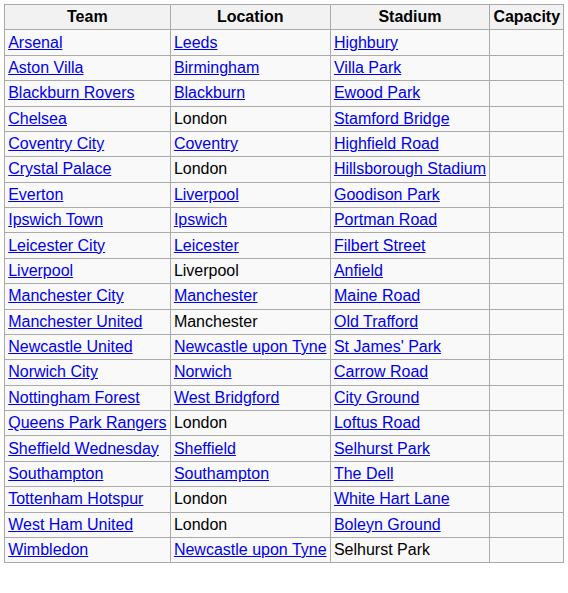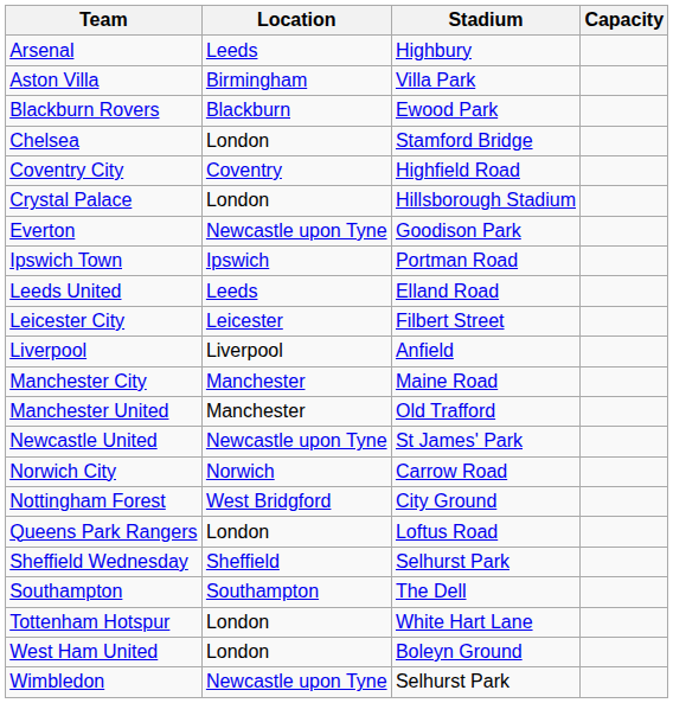Everton | Location: Liverpool -> Newcastle upon Tyne
+ row: Leeds United | Leeds | Elland Road
